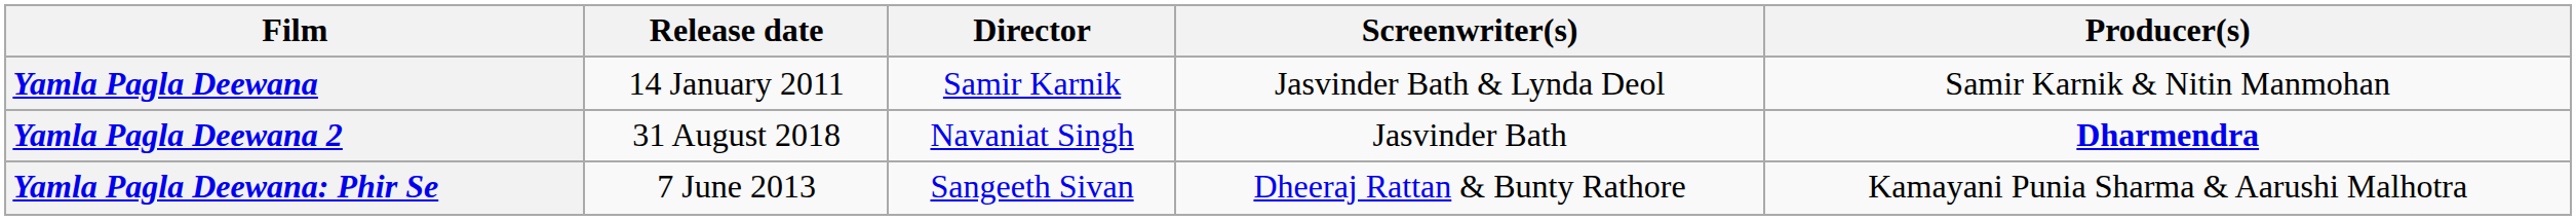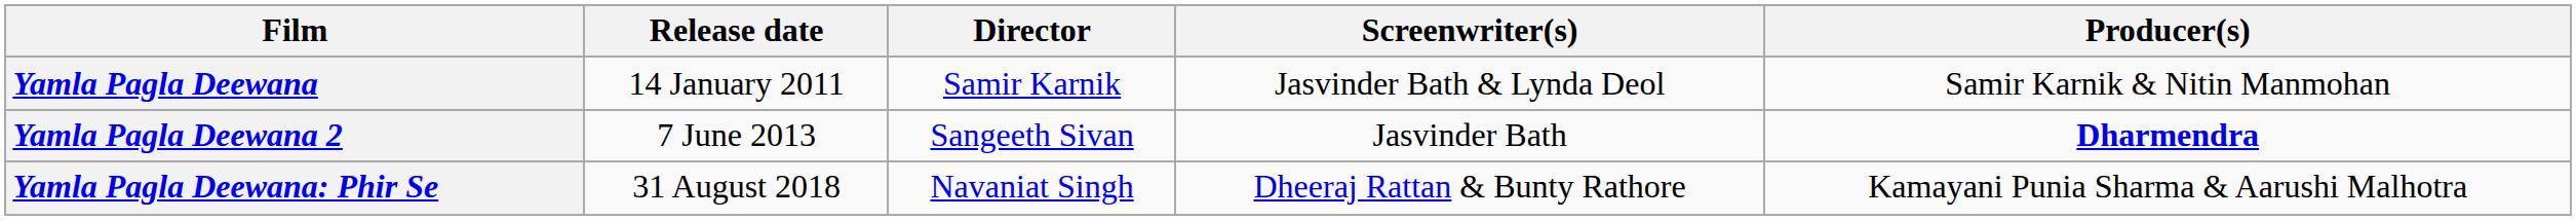Yamla Pagla Deewana 2 | Release date: 31 August 2018 -> 7 June 2013
Yamla Pagla Deewana 2 | Director: Navaniat Singh -> Sangeeth Sivan
Yamla Pagla Deewana: Phir Se | Release date: 7 June 2013 -> 31 August 2018
Yamla Pagla Deewana: Phir Se | Director: Sangeeth Sivan -> Navaniat Singh
